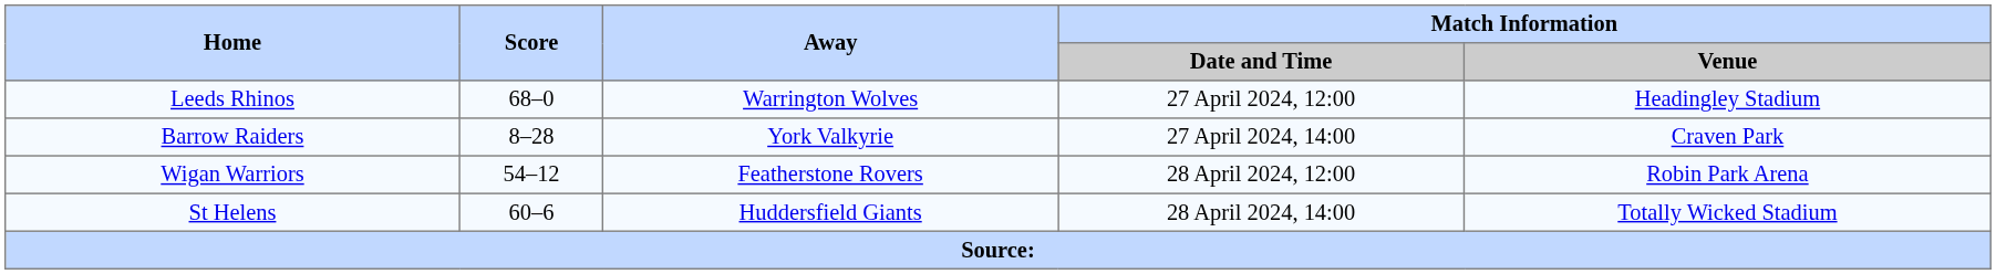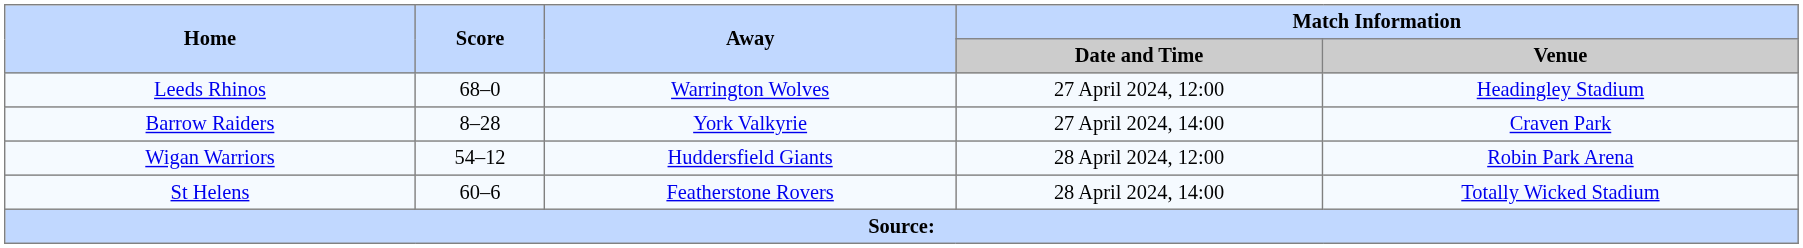Wigan Warriors | Away: Featherstone Rovers -> Huddersfield Giants
St Helens | Away: Huddersfield Giants -> Featherstone Rovers
